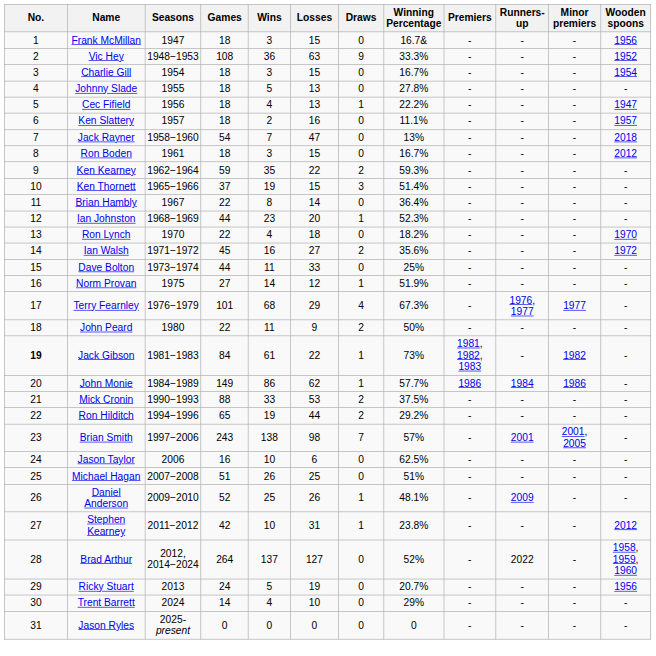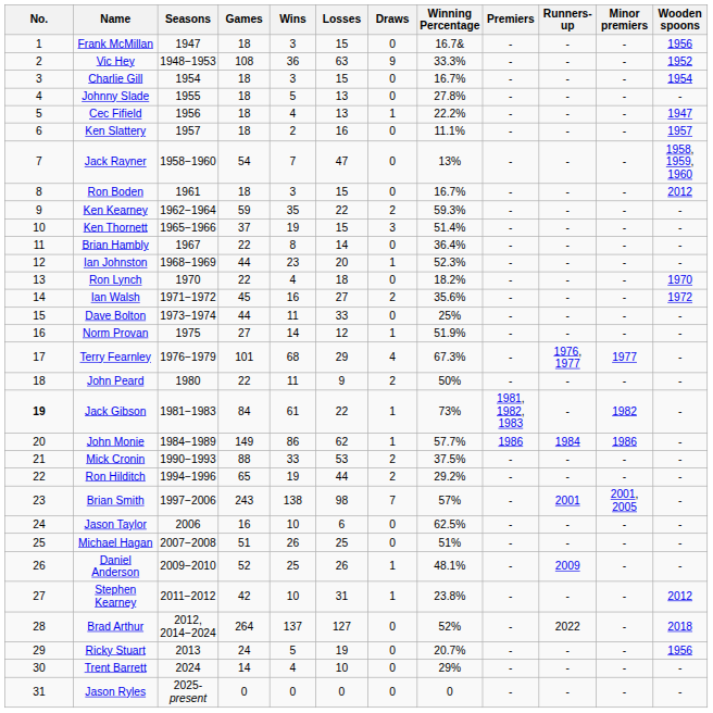Jack Rayner | Wooden spoons: 2018 -> 1958, 1959, 1960
Brad Arthur | Wooden spoons: 1958, 1959, 1960 -> 2018
